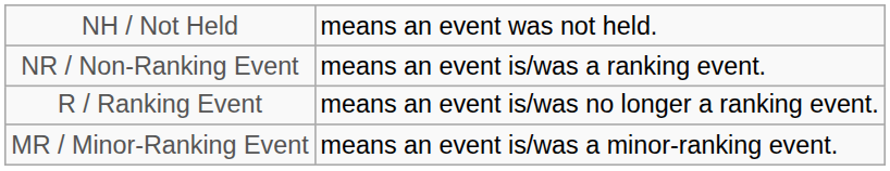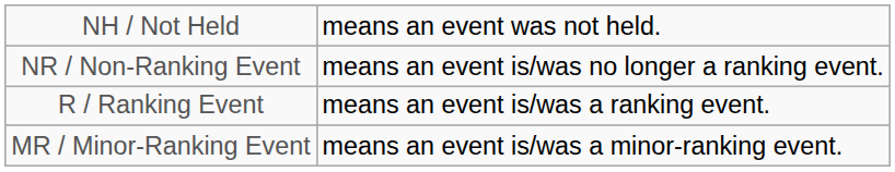NR / Non-Ranking Event | column 5: means an event is/was a ranking event. -> means an event is/was no longer a ranking event.
R / Ranking Event | column 5: means an event is/was no longer a ranking event. -> means an event is/was a ranking event.
